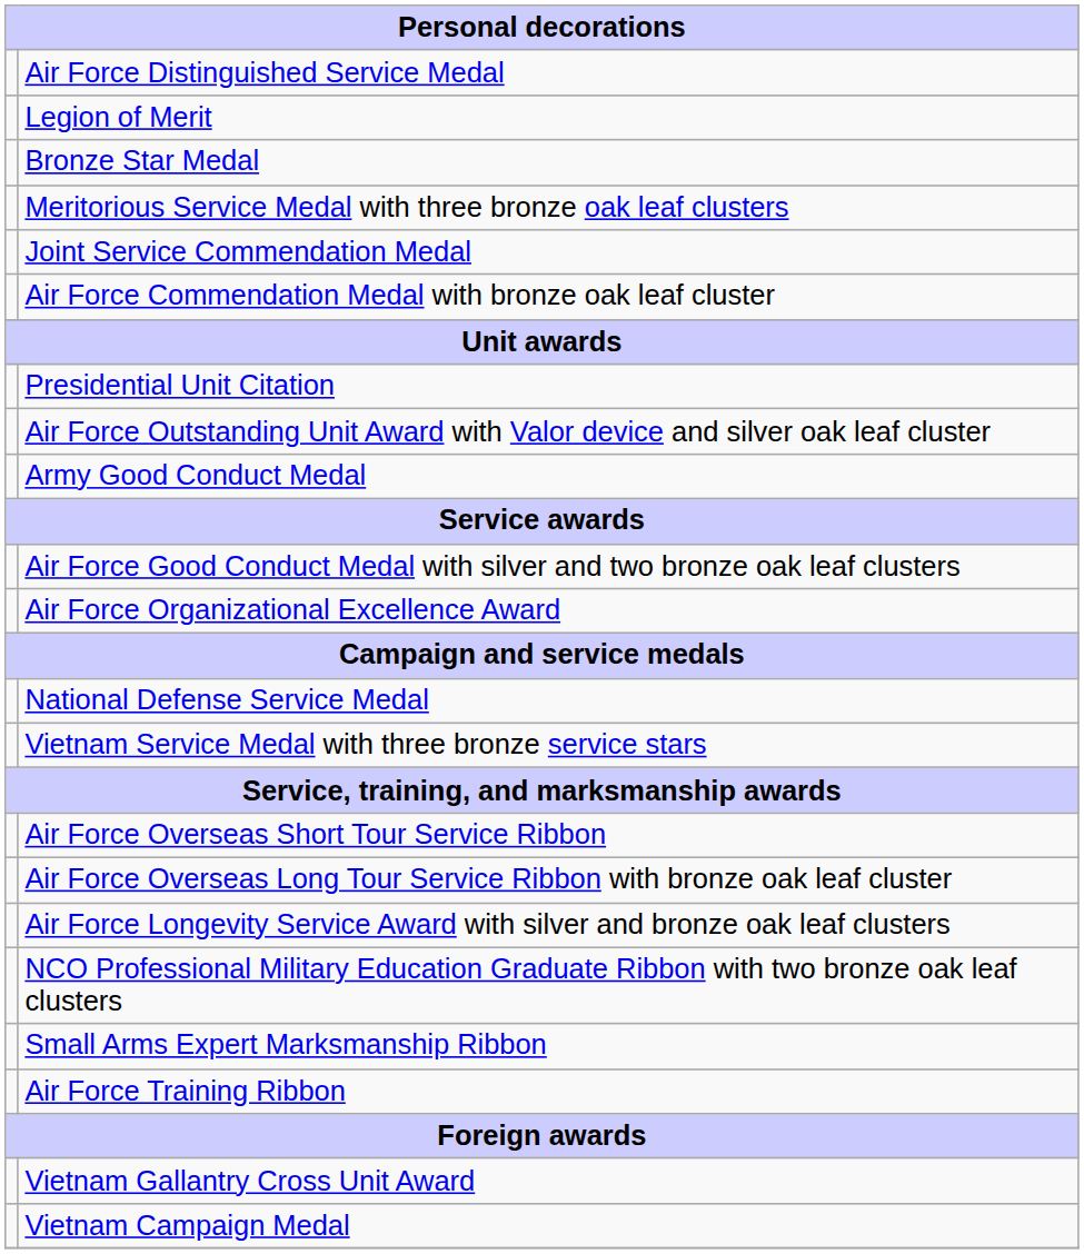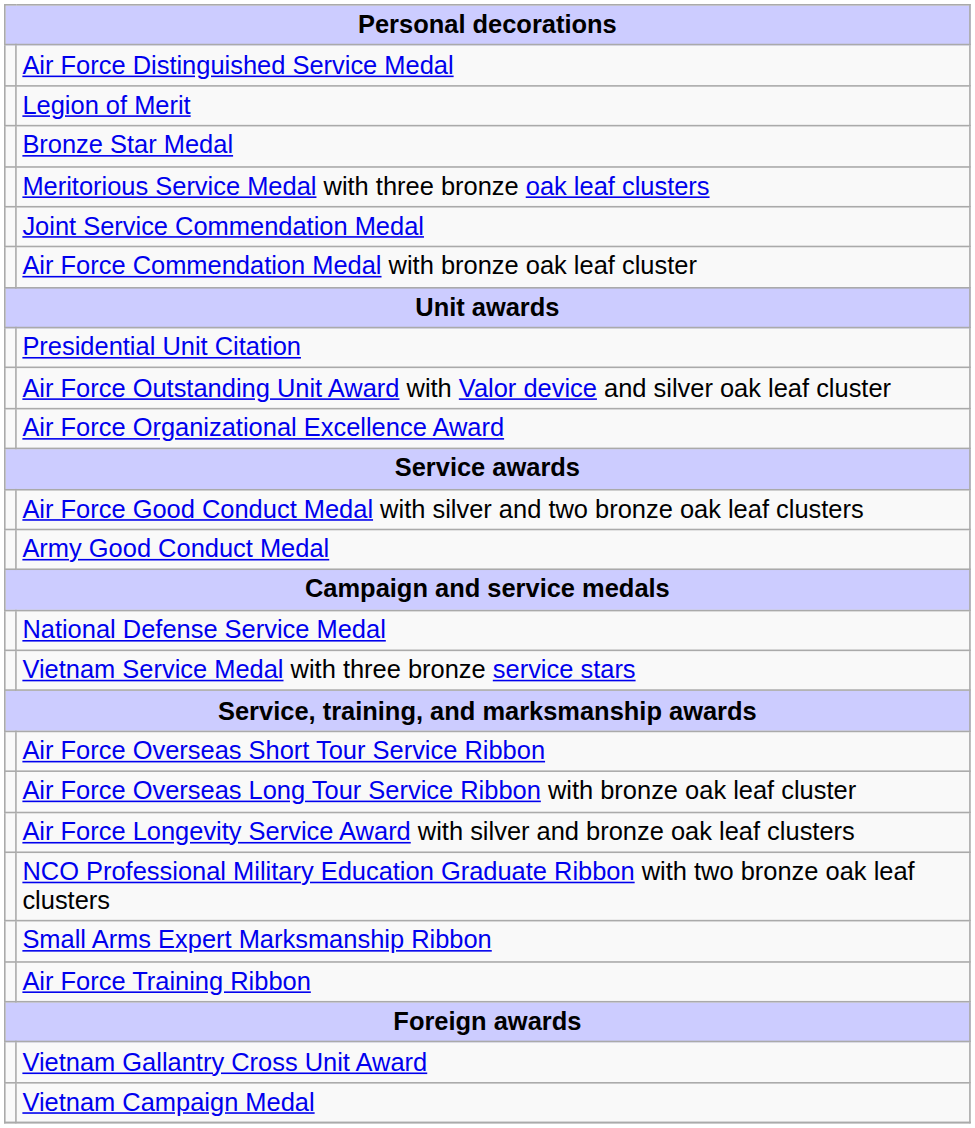rows swapped: Air Force Organizational Excellence Award <-> Army Good Conduct Medal
